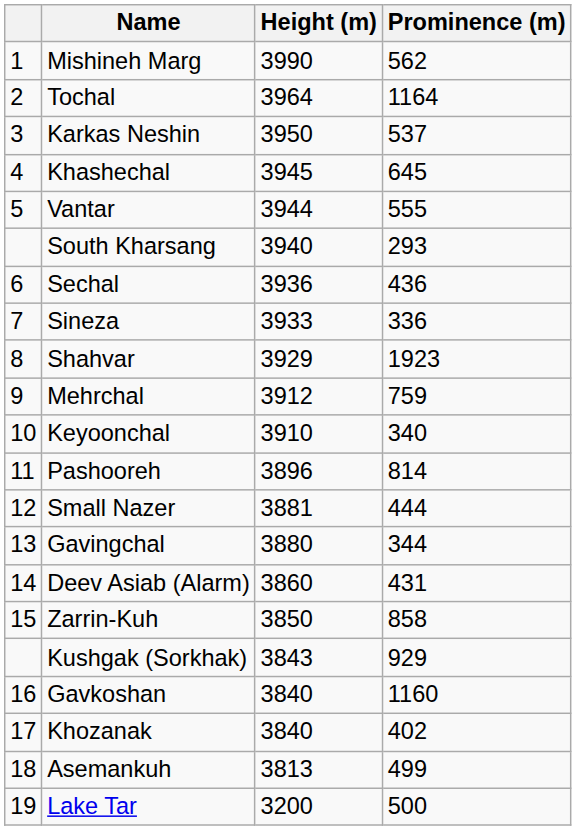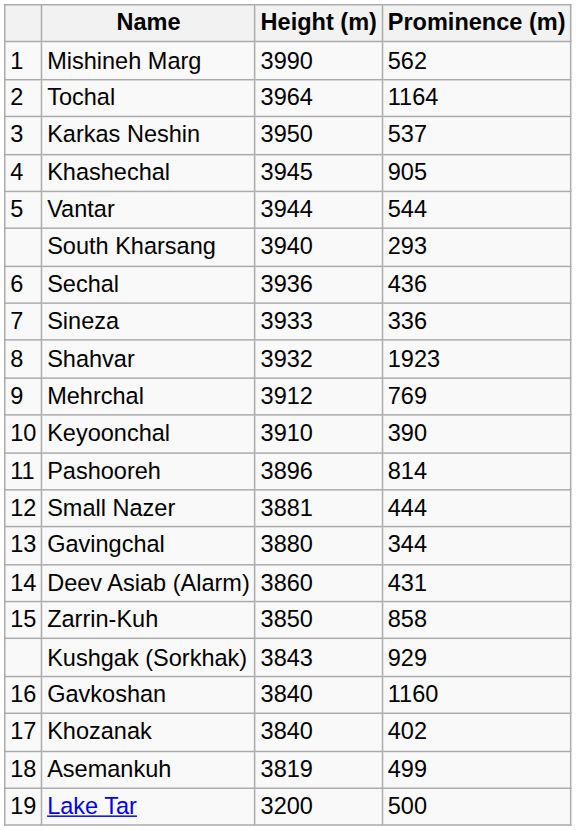Khashechal | Prominence (m): 645 -> 905
Vantar | Prominence (m): 555 -> 544
Shahvar | Height (m): 3929 -> 3932
Mehrchal | Prominence (m): 759 -> 769
Keyoonchal | Prominence (m): 340 -> 390
Asemankuh | Height (m): 3813 -> 3819
